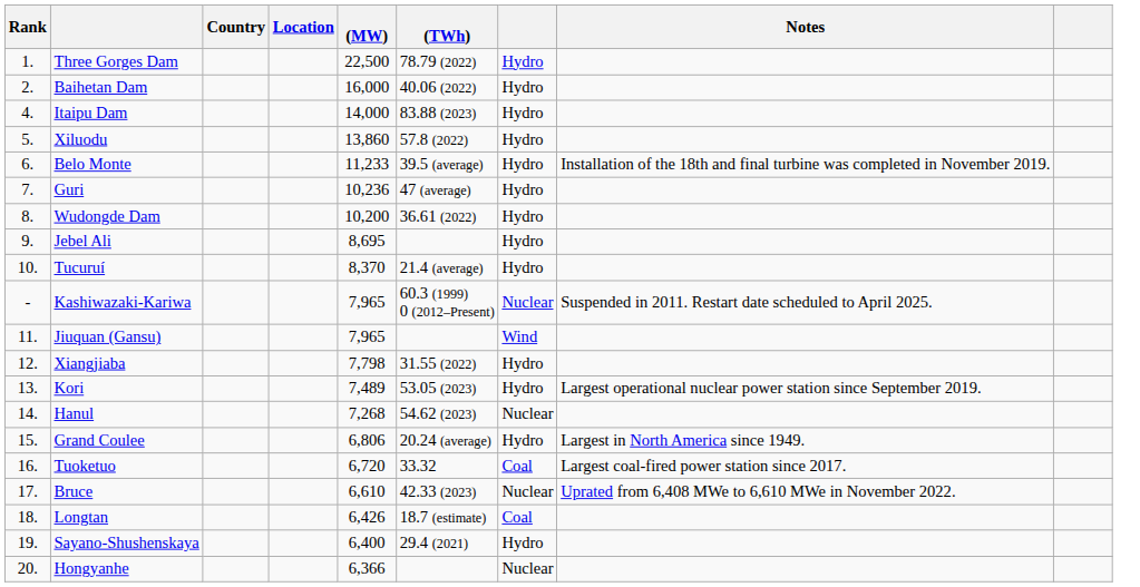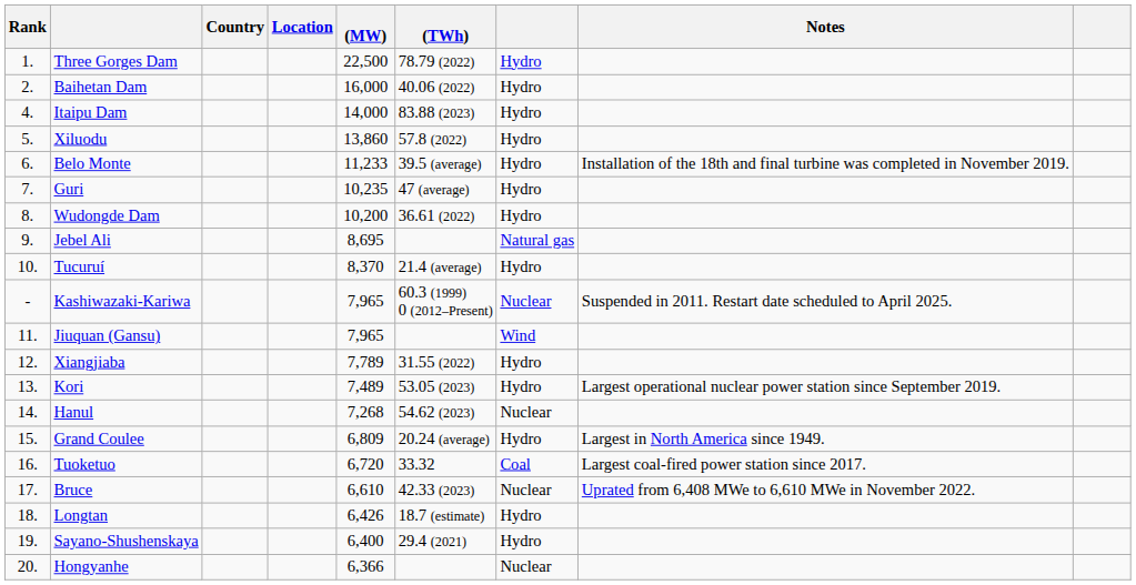Guri | (MW): 10,236 -> 10,235
Jebel Ali | column 7: Hydro -> Natural gas
Xiangjiaba | (MW): 7,798 -> 7,789
Grand Coulee | (MW): 6,806 -> 6,809
Longtan | column 7: Coal -> Hydro
